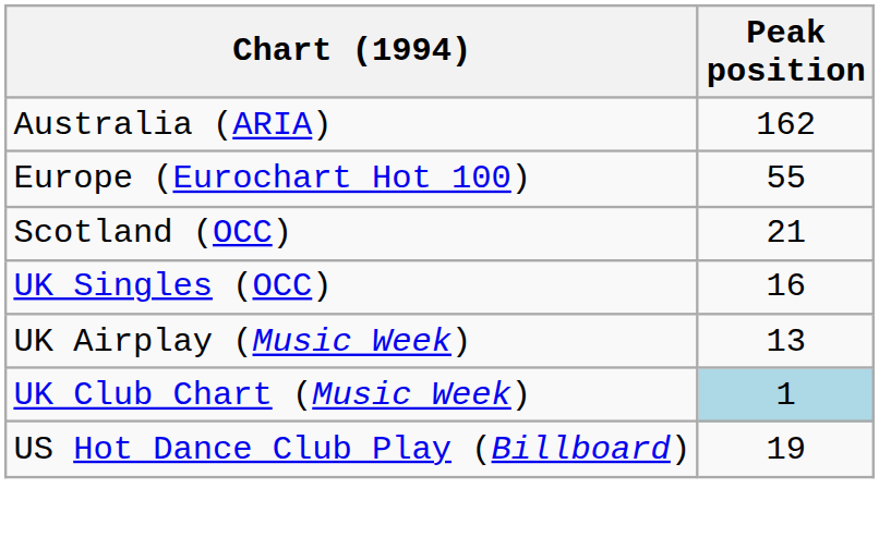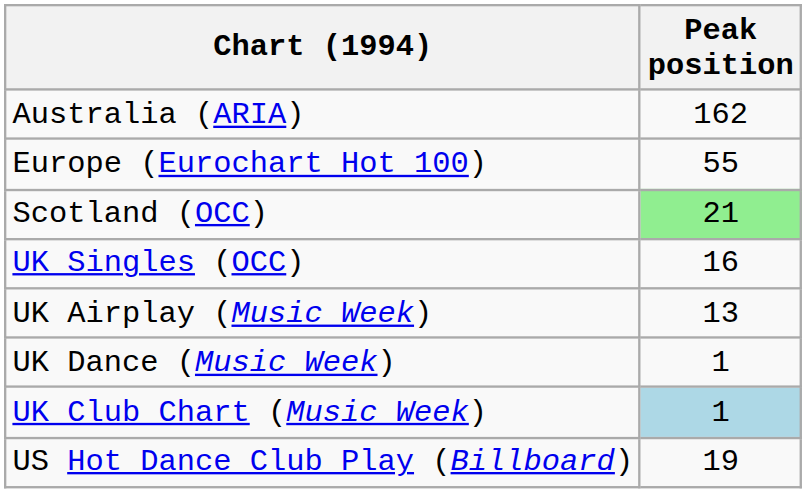Scotland (OCC) | Peak position: no background -> lightgreen background
+ row: UK Dance (Music Week) | 1
